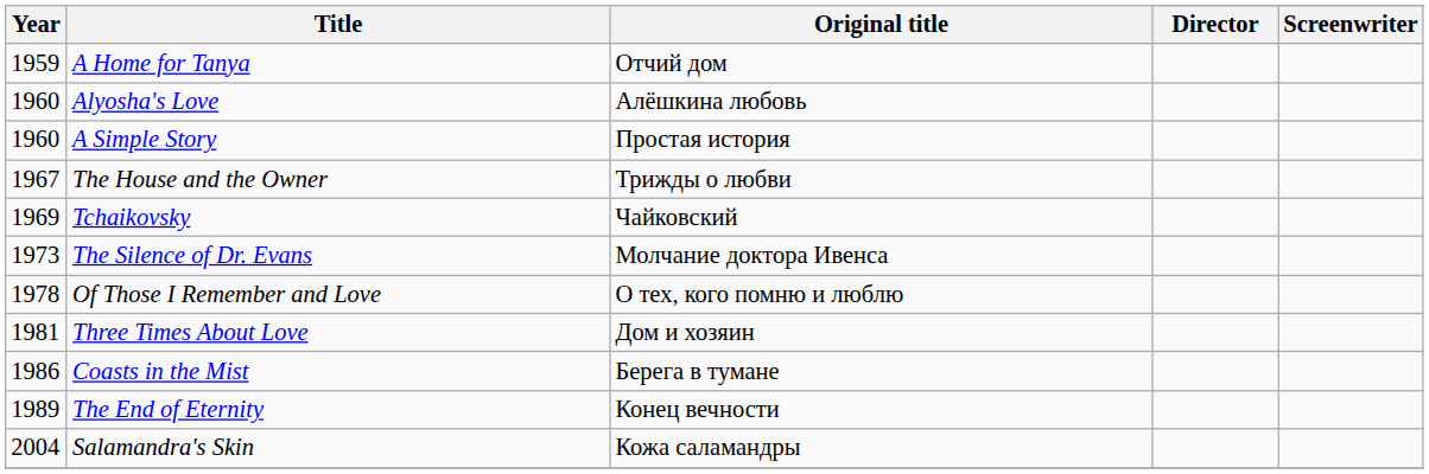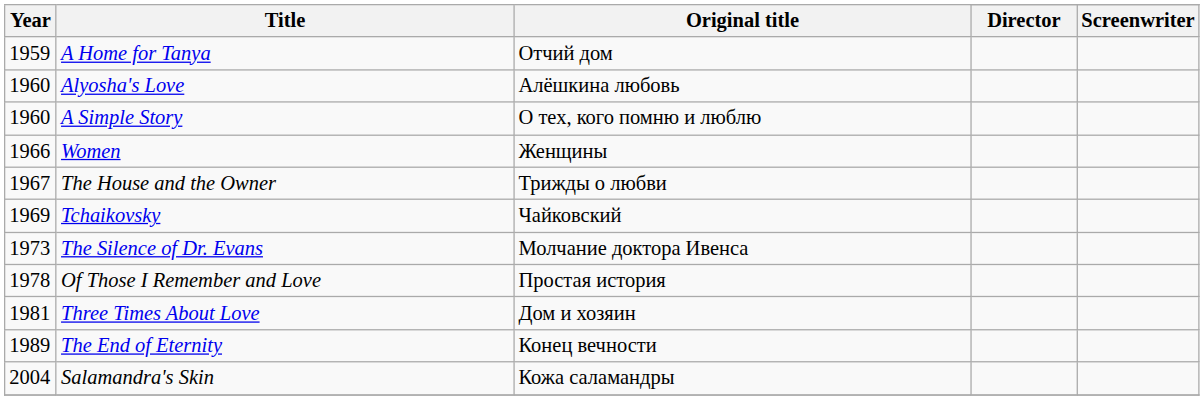A Simple Story | Original title: Простая история -> О тех, кого помню и люблю
+ row: 1966 | Women | Женщины
Of Those I Remember and Love | Original title: О тех, кого помню и люблю -> Простая история
- row: 1986 | Coasts in the Mist | Берега в тумане
